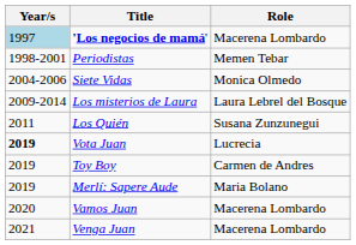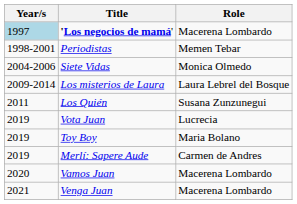Vota Juan | Year/s: bold -> normal
Toy Boy | Role: Carmen de Andres -> Maria Bolano
Merlí: Sapere Aude | Role: Maria Bolano -> Carmen de Andres
